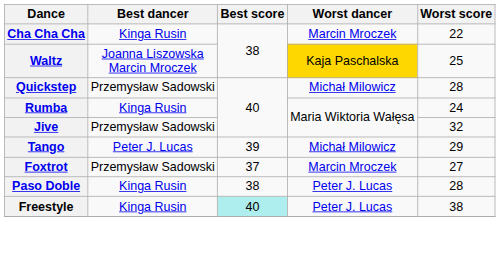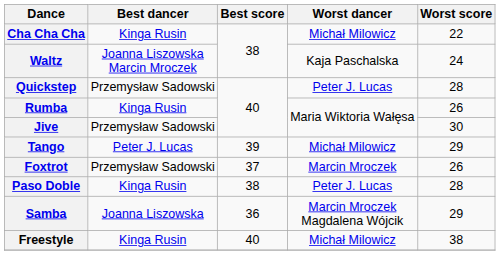Cha Cha Cha | Worst dancer: Marcin Mroczek -> Michał Milowicz
Waltz | Worst dancer: gold background -> no background
Waltz | Worst score: 25 -> 24
Quickstep | Worst dancer: Michał Milowicz -> Peter J. Lucas
Rumba | Worst score: 24 -> 26
Jive | Worst score: 32 -> 30
Foxtrot | Worst score: 27 -> 26
+ row: Samba | Joanna Liszowska | 36 | Marcin Mroczek Magdalena Wójcik | 29
Freestyle | Best score: paleturquoise background -> no background
Freestyle | Worst dancer: Peter J. Lucas -> Michał Milowicz
